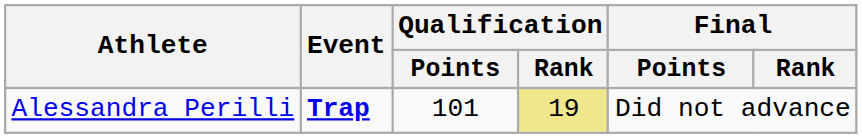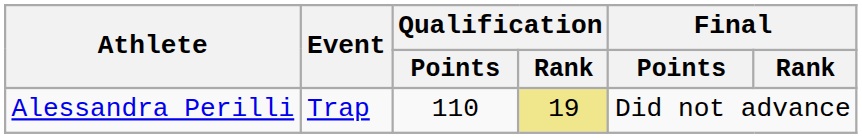Alessandra Perilli | Event: bold -> normal
Alessandra Perilli | Qualification / Points: 101 -> 110
